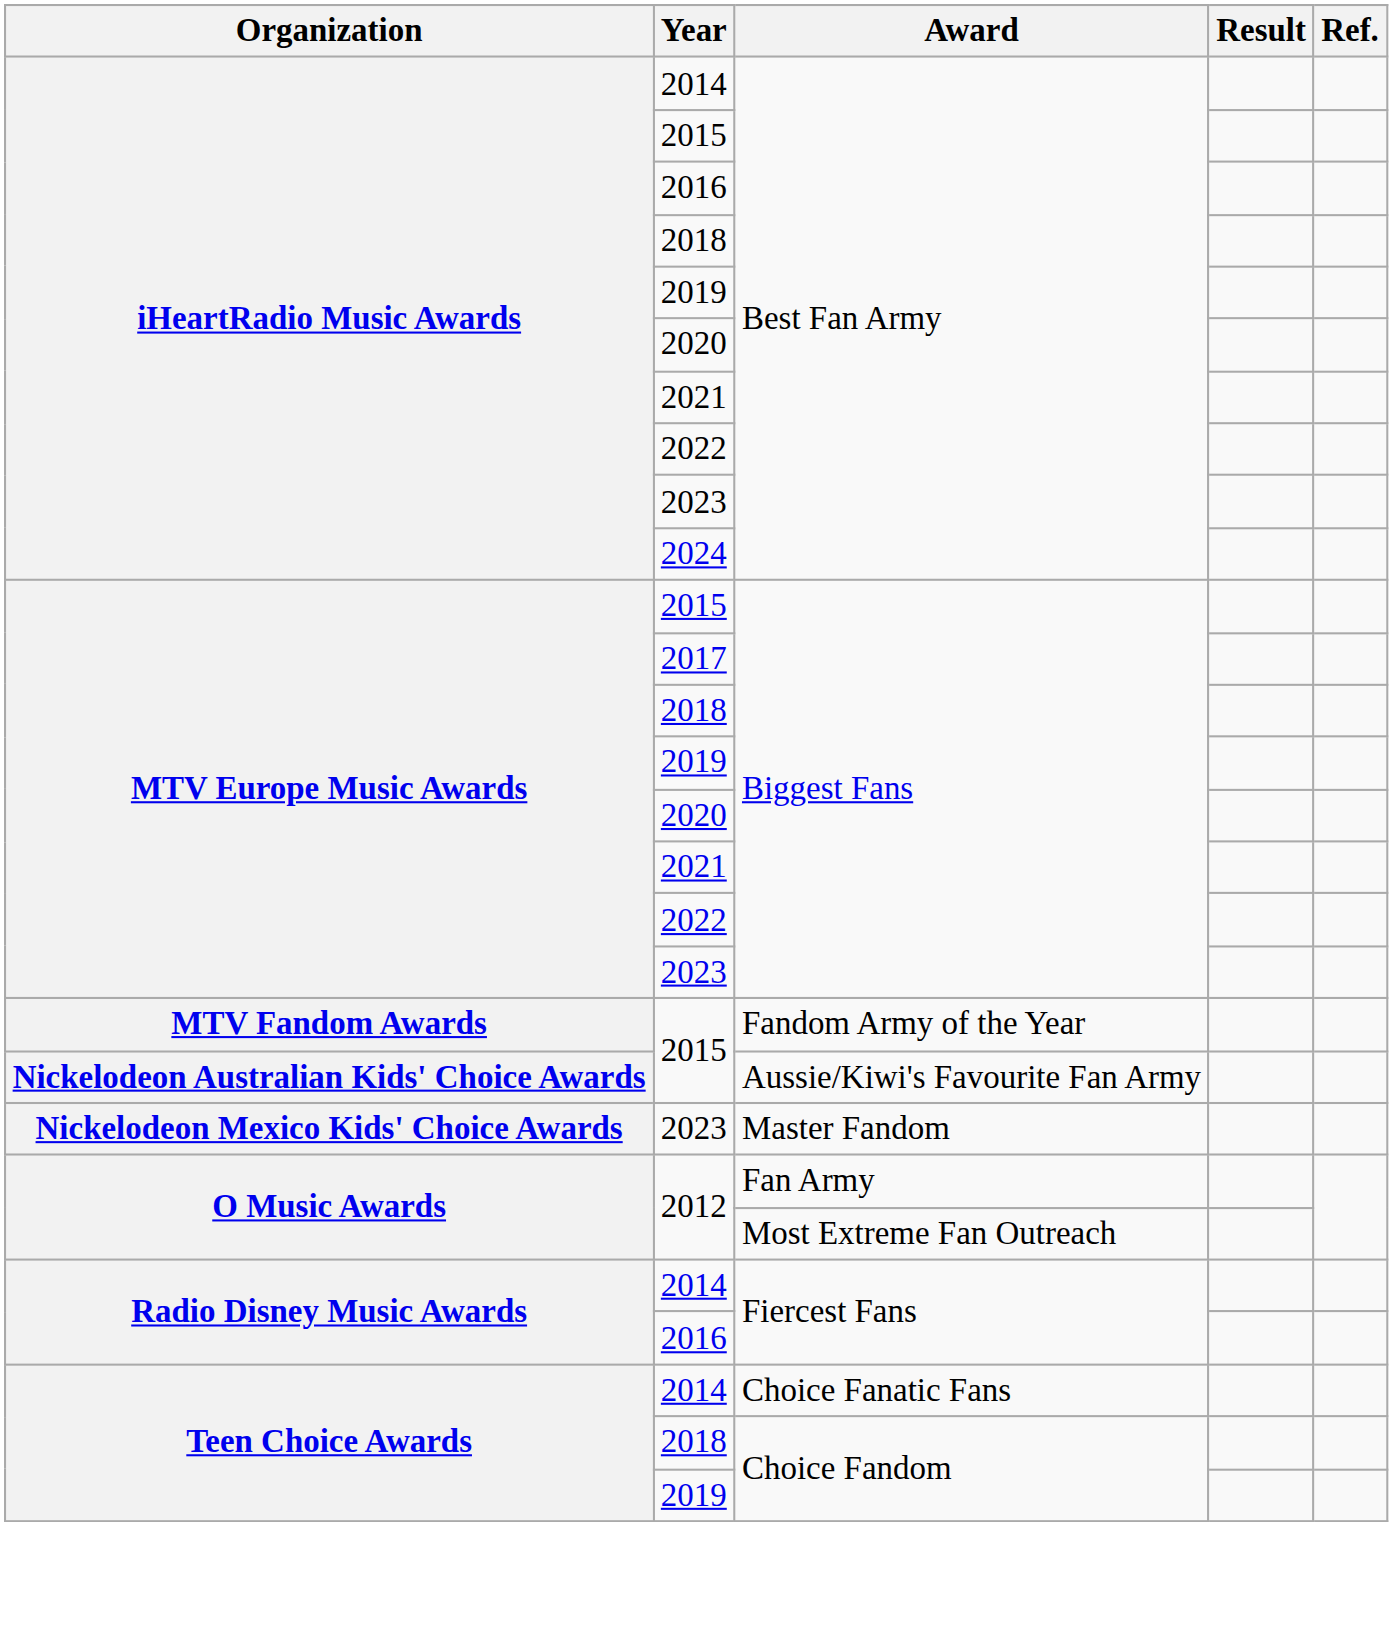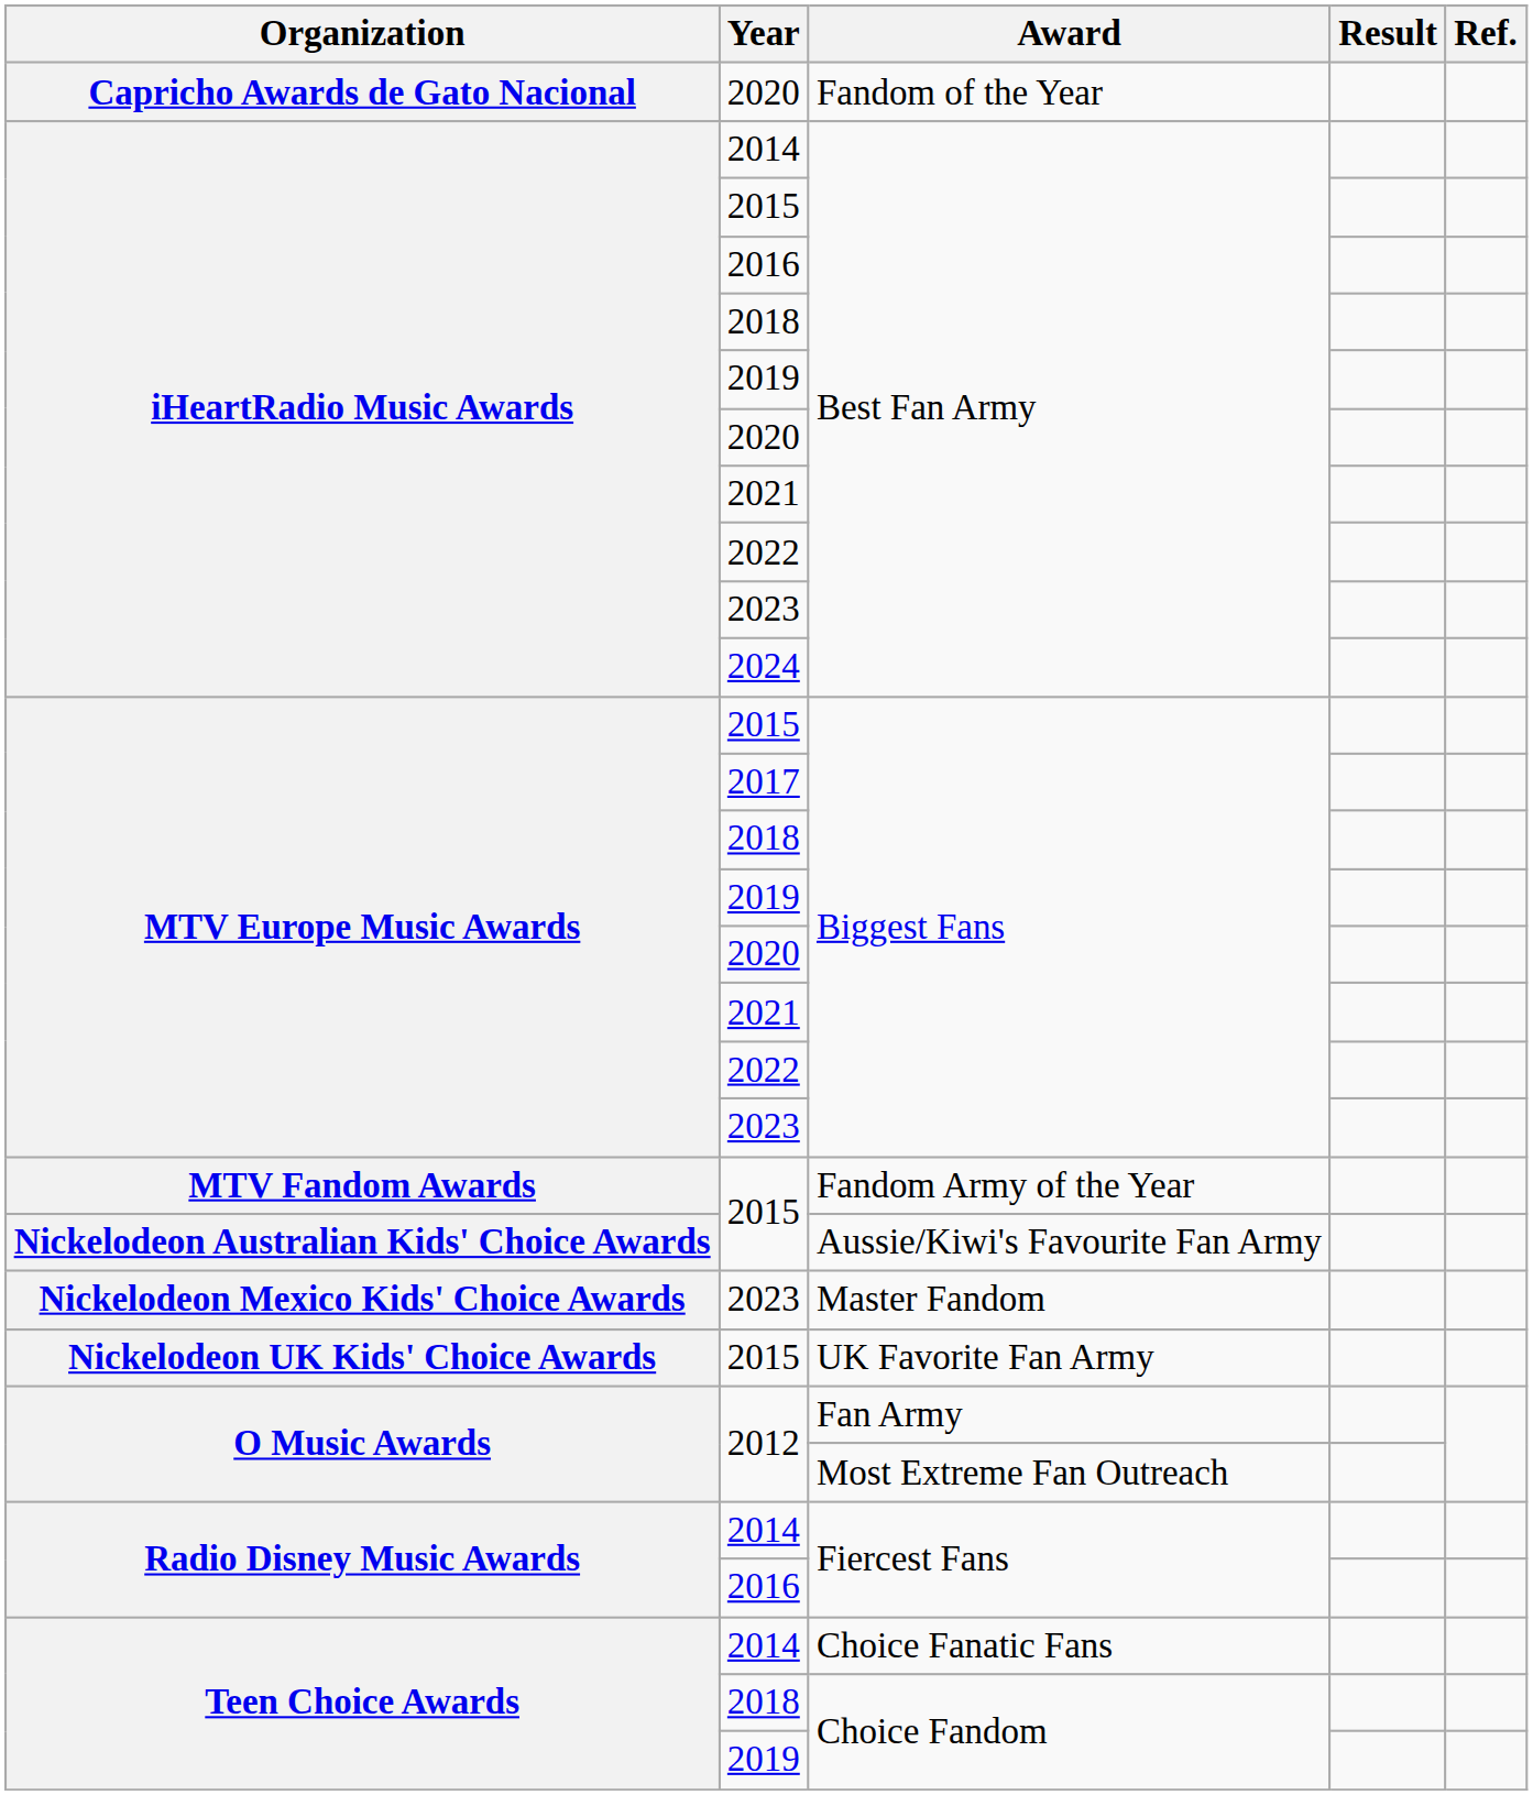+ row: Capricho Awards de Gato Nacional | 2020 | Fandom of the Year
+ row: Nickelodeon UK Kids' Choice Awards | 2015 | UK Favorite Fan Army
